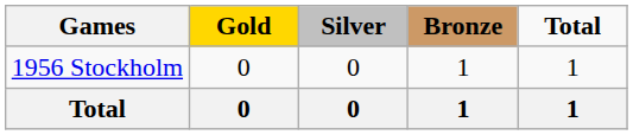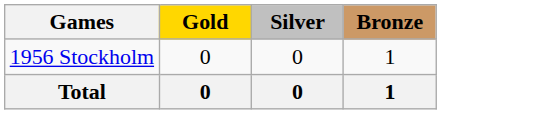- column: Total | 1 | 1
